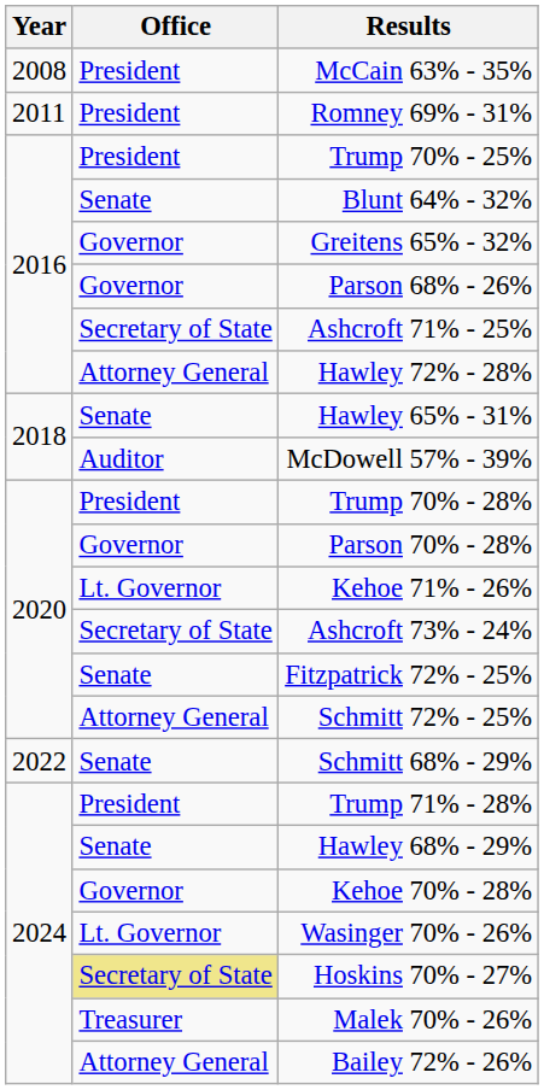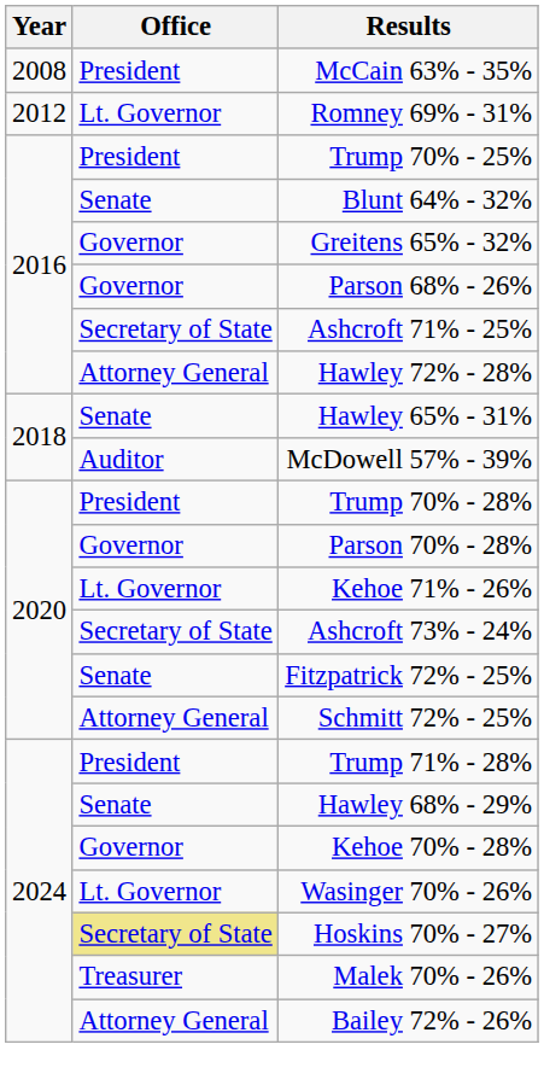Romney 69% - 31% | Year: 2011 -> 2012
Romney 69% - 31% | Office: President -> Lt. Governor
- row: 2022 | Senate | Schmitt 68% - 29%
